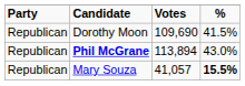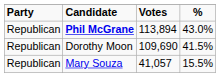rows swapped: Phil McGrane <-> Dorothy Moon
Mary Souza | %: bold -> normal
